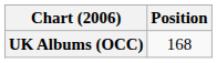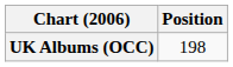UK Albums (OCC) | Position: 168 -> 198
